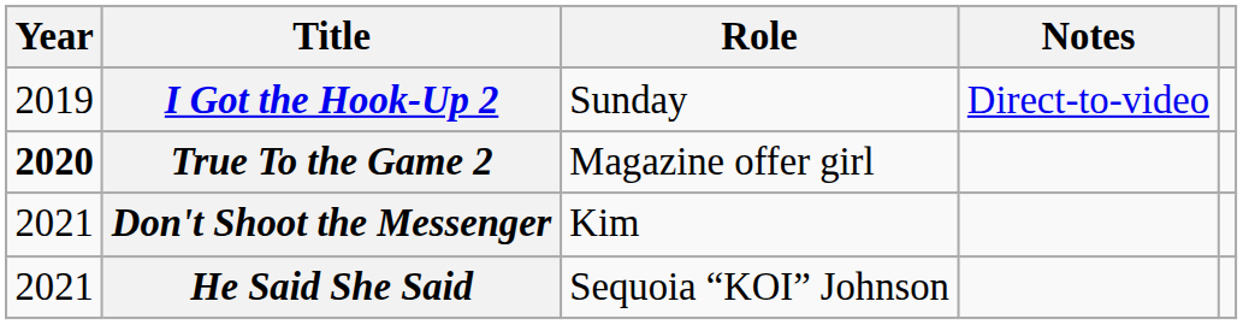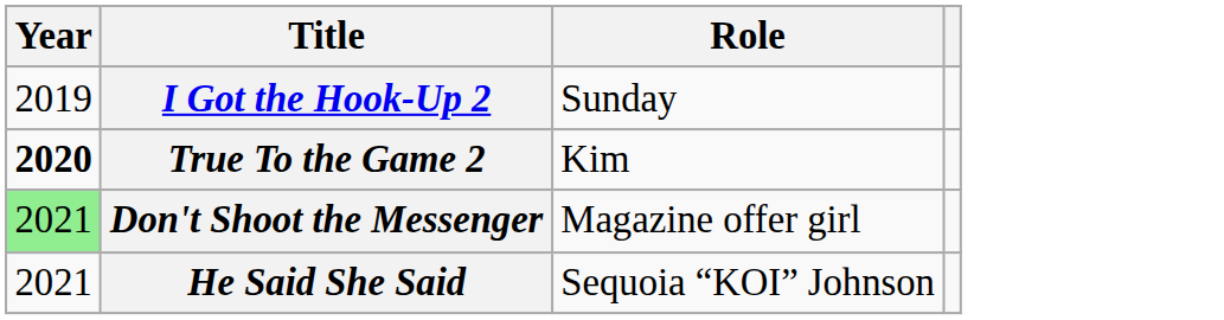- column: Notes | Direct-to-video
True To the Game 2 | Role: Magazine offer girl -> Kim
Don't Shoot the Messenger | Year: no background -> lightgreen background
Don't Shoot the Messenger | Role: Kim -> Magazine offer girl
